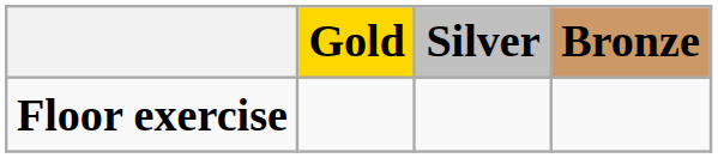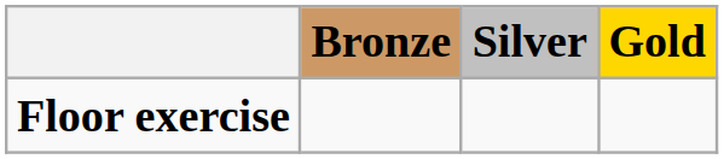columns swapped: Gold <-> Bronze
